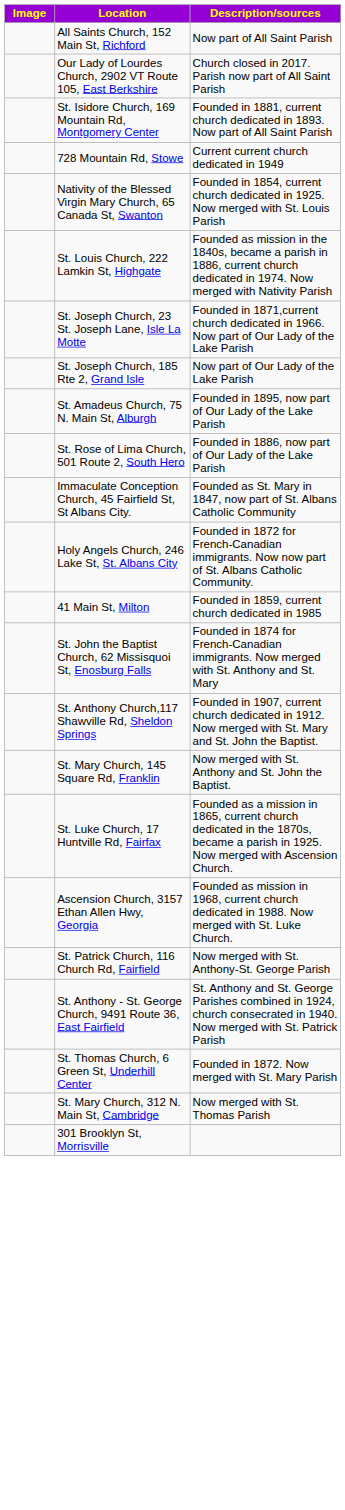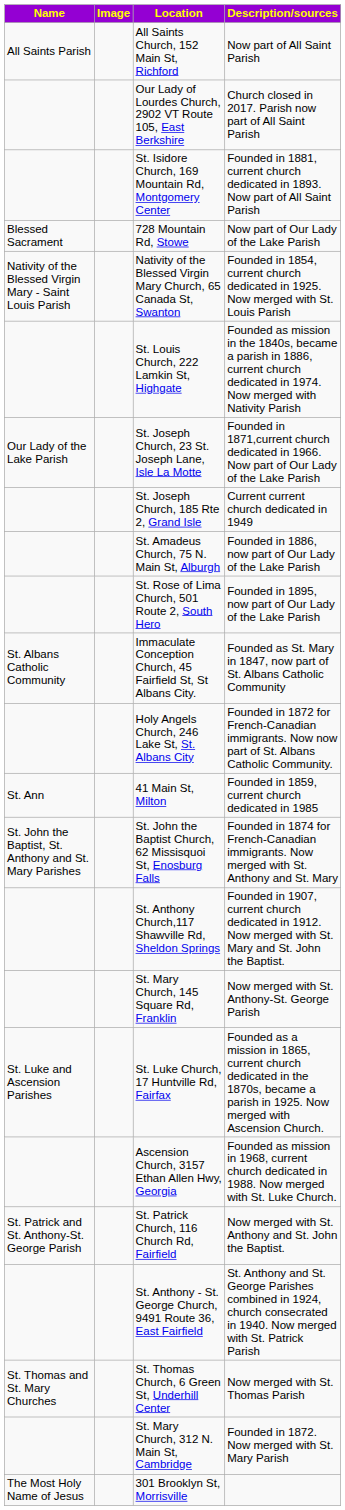+ column: Name | All Saints Parish | Blessed Sacrament | Nativity of the Blessed Virgin Mary - Saint Louis Parish | Our Lady of the Lake Parish | St. Albans Catholic Community | St. Ann | St. John the Baptist, St. Anthony and St. Mary Parishes | St. Luke and Ascension Parishes | St. Patrick and St. Anthony-St. George Parish | St. Thomas and St. Mary Churches | The Most Holy Name of Jesus
728 Mountain Rd, Stowe | Description/sources: Current current church dedicated in 1949 -> Now part of Our Lady of the Lake Parish
St. Joseph Church, 185 Rte 2, Grand Isle | Description/sources: Now part of Our Lady of the Lake Parish -> Current current church dedicated in 1949
St. Amadeus Church, 75 N. Main St, Alburgh | Description/sources: Founded in 1895, now part of Our Lady of the Lake Parish -> Founded in 1886, now part of Our Lady of the Lake Parish
St. Rose of Lima Church, 501 Route 2, South Hero | Description/sources: Founded in 1886, now part of Our Lady of the Lake Parish -> Founded in 1895, now part of Our Lady of the Lake Parish
St. Mary Church, 145 Square Rd, Franklin | Description/sources: Now merged with St. Anthony and St. John the Baptist. -> Now merged with St. Anthony-St. George Parish
St. Patrick Church, 116 Church Rd, Fairfield | Description/sources: Now merged with St. Anthony-St. George Parish -> Now merged with St. Anthony and St. John the Baptist.
St. Thomas Church, 6 Green St, Underhill Center | Description/sources: Founded in 1872. Now merged with St. Mary Parish -> Now merged with St. Thomas Parish
St. Mary Church, 312 N. Main St, Cambridge | Description/sources: Now merged with St. Thomas Parish -> Founded in 1872. Now merged with St. Mary Parish
